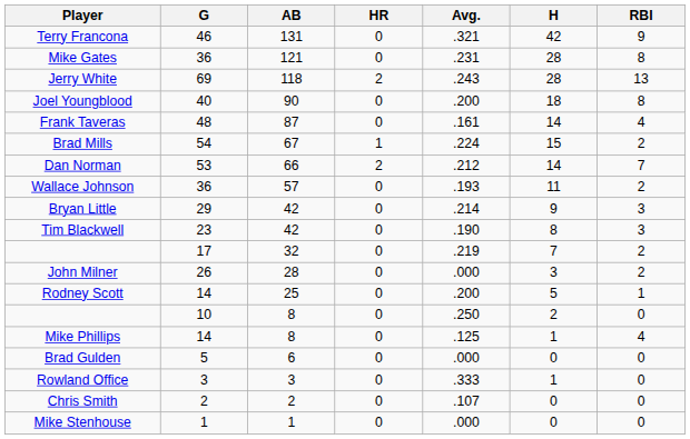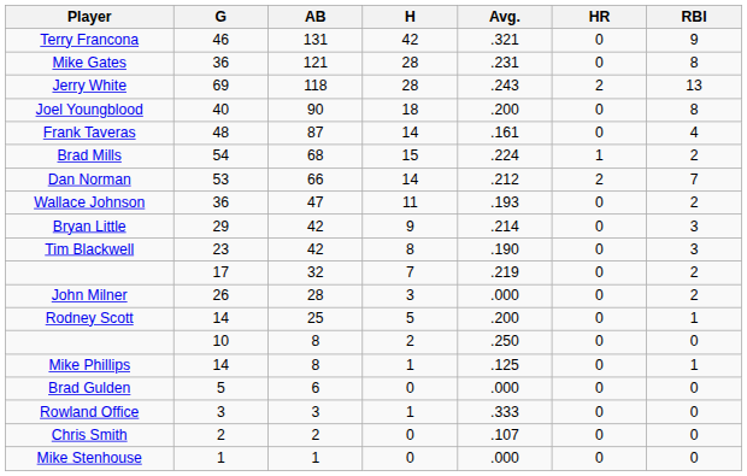columns swapped: H <-> HR
Brad Mills | AB: 67 -> 68
Wallace Johnson | AB: 57 -> 47
Mike Phillips | RBI: 4 -> 1
